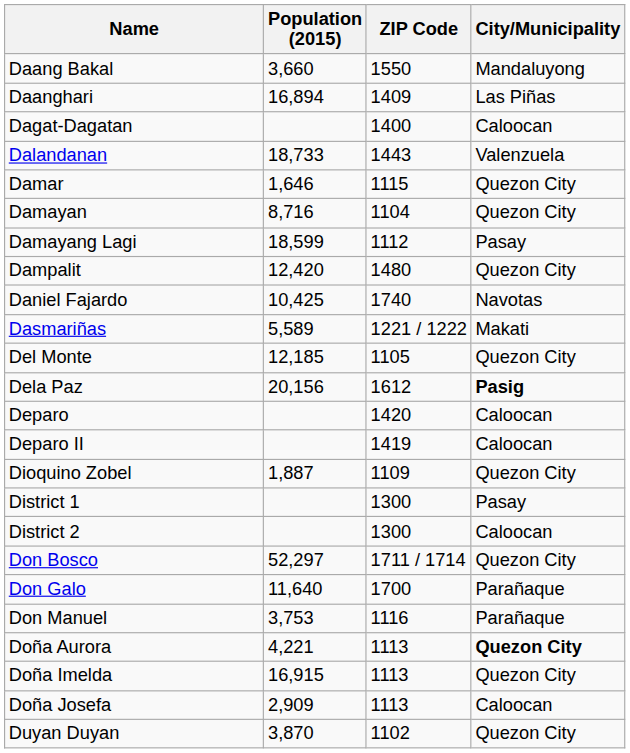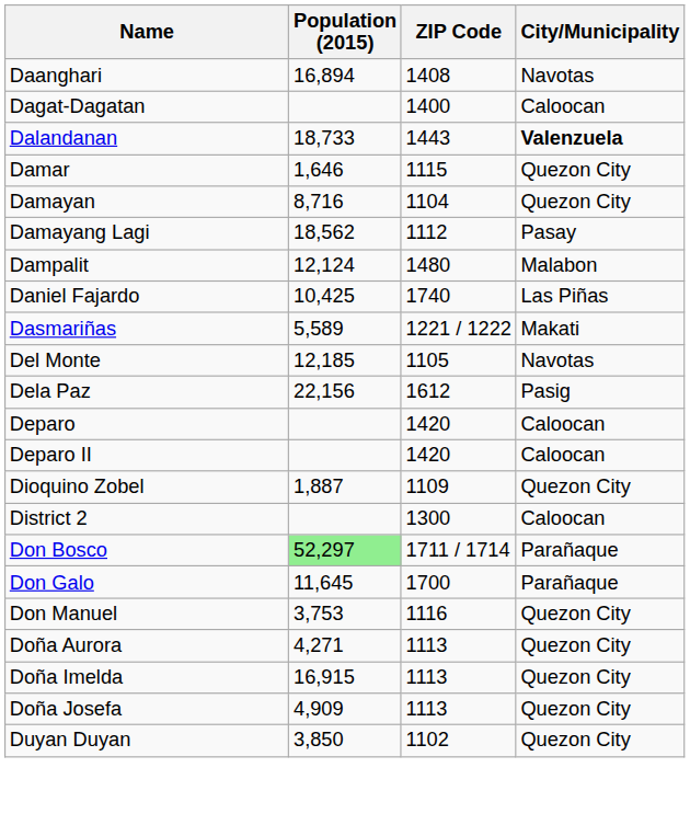- row: Daang Bakal | 3,660 | 1550 | Mandaluyong
Daanghari | ZIP Code: 1409 -> 1408
Daanghari | City/Municipality: Las Piñas -> Navotas
Dalandanan | City/Municipality: normal -> bold
Damayang Lagi | Population (2015): 18,599 -> 18,562
Dampalit | Population (2015): 12,420 -> 12,124
Dampalit | City/Municipality: Quezon City -> Malabon
Daniel Fajardo | City/Municipality: Navotas -> Las Piñas
Del Monte | City/Municipality: Quezon City -> Navotas
Dela Paz | Population (2015): 20,156 -> 22,156
Dela Paz | City/Municipality: bold -> normal
Deparo II | ZIP Code: 1419 -> 1420
- row: District 1 | 1300 | Pasay
Don Bosco | Population (2015): no background -> lightgreen background
Don Bosco | City/Municipality: Quezon City -> Parañaque
Don Galo | Population (2015): 11,640 -> 11,645
Don Manuel | City/Municipality: Parañaque -> Quezon City
Doña Aurora | Population (2015): 4,221 -> 4,271
Doña Aurora | City/Municipality: bold -> normal
Doña Josefa | Population (2015): 2,909 -> 4,909
Doña Josefa | City/Municipality: Caloocan -> Quezon City
Duyan Duyan | Population (2015): 3,870 -> 3,850
